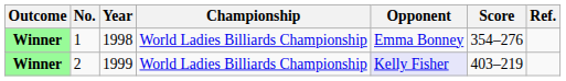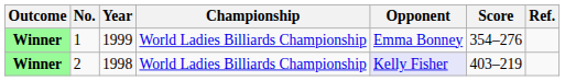1 | Year: 1998 -> 1999
2 | Year: 1999 -> 1998
